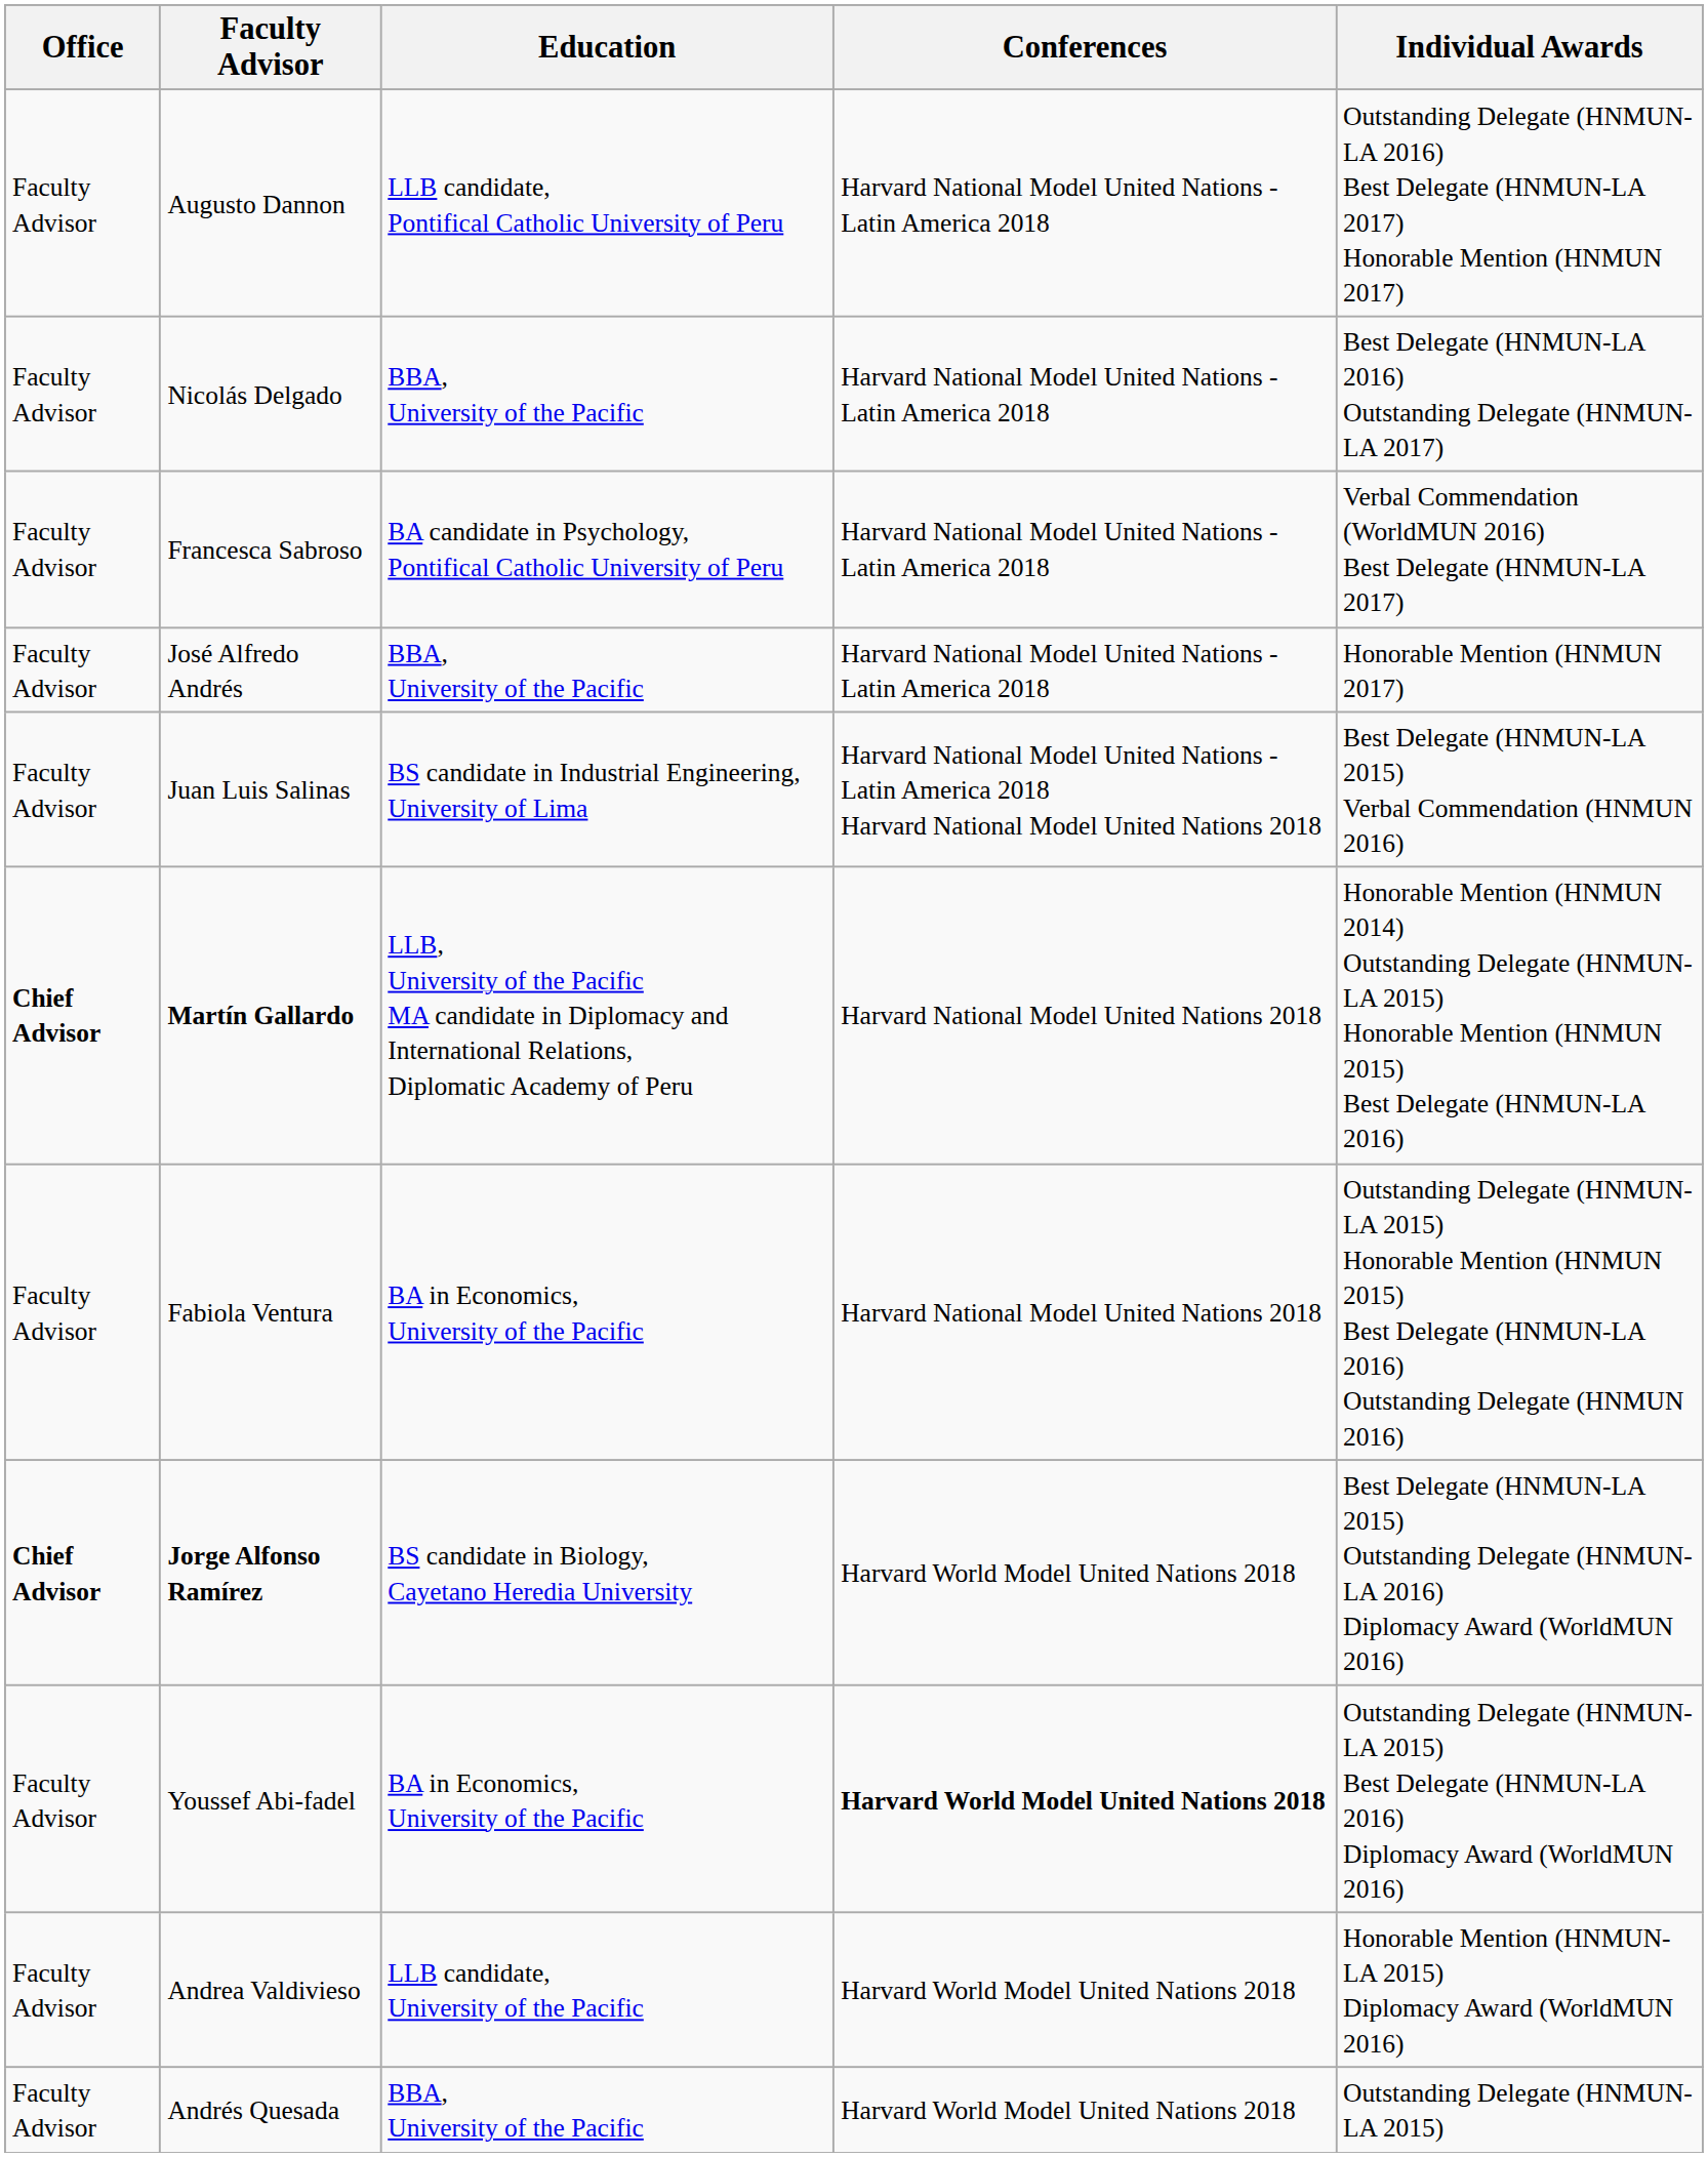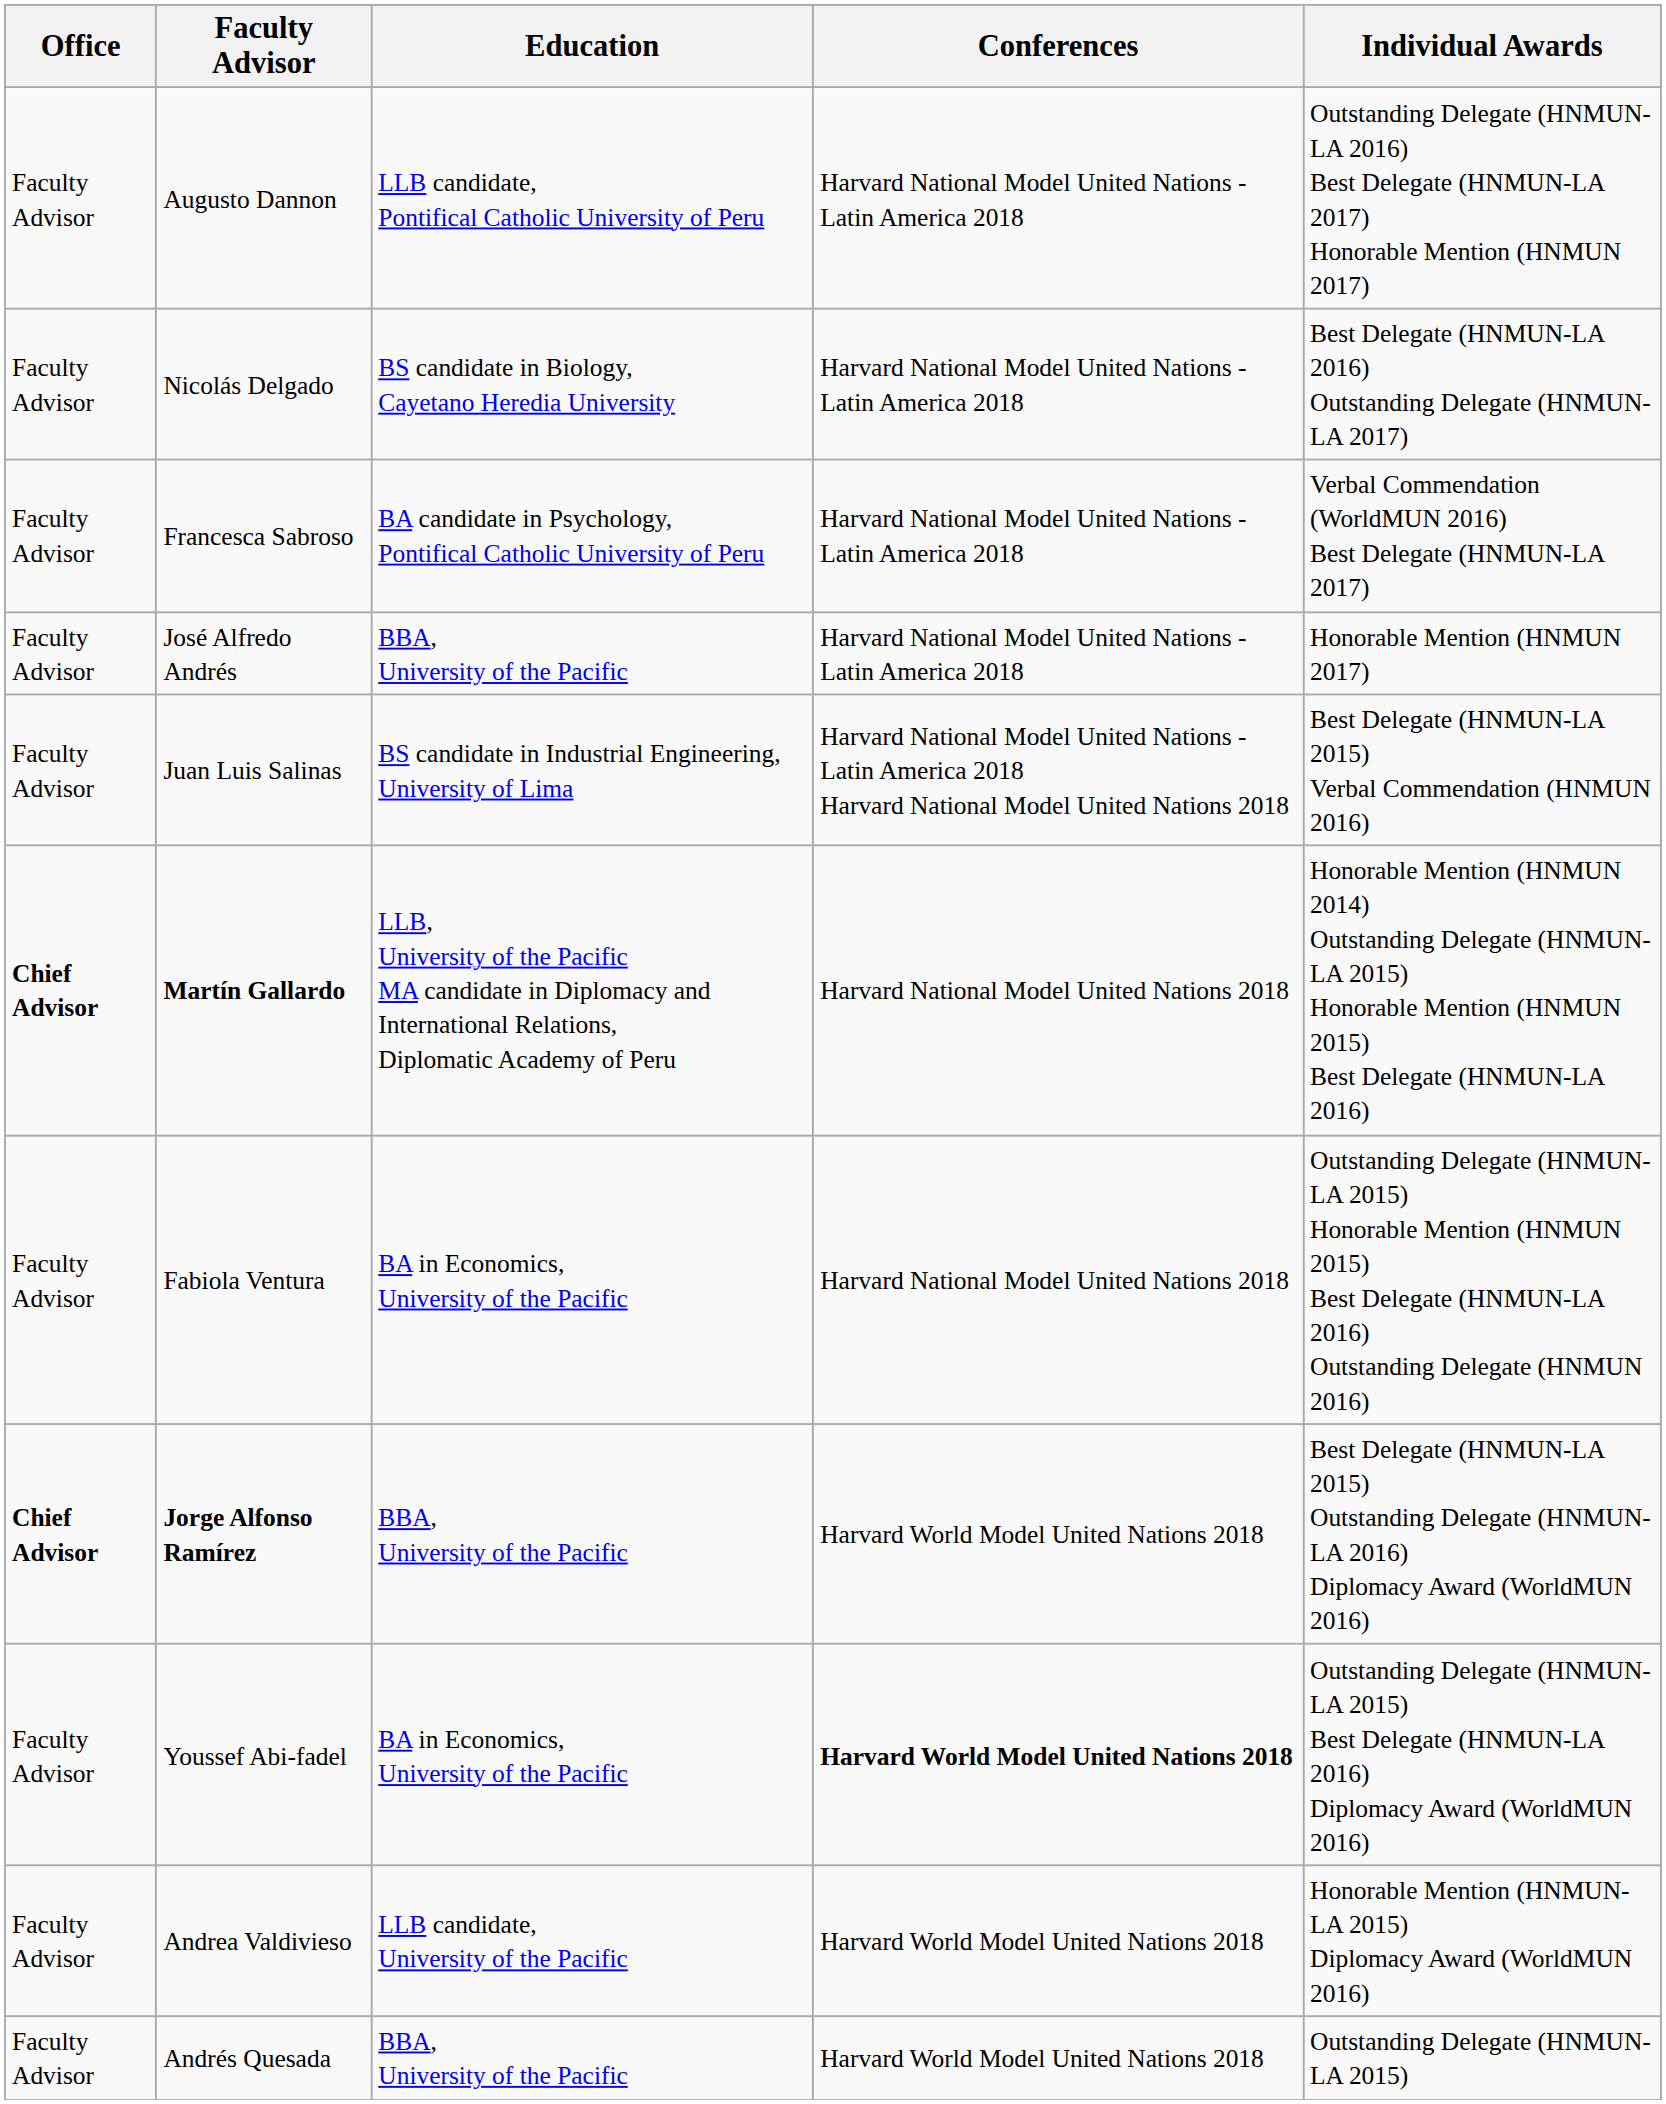Nicolás Delgado | Education: BBA, University of the Pacific -> BS candidate in Biology, Cayetano Heredia University
Jorge Alfonso Ramírez | Education: BS candidate in Biology, Cayetano Heredia University -> BBA, University of the Pacific
